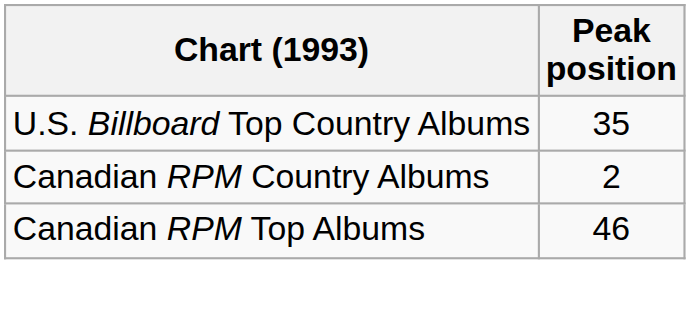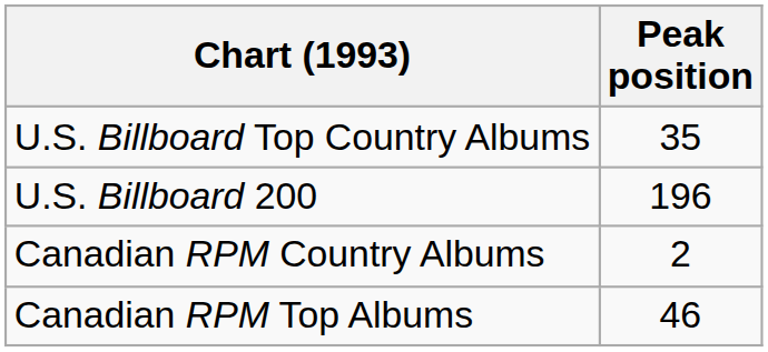+ row: U.S. Billboard 200 | 196
